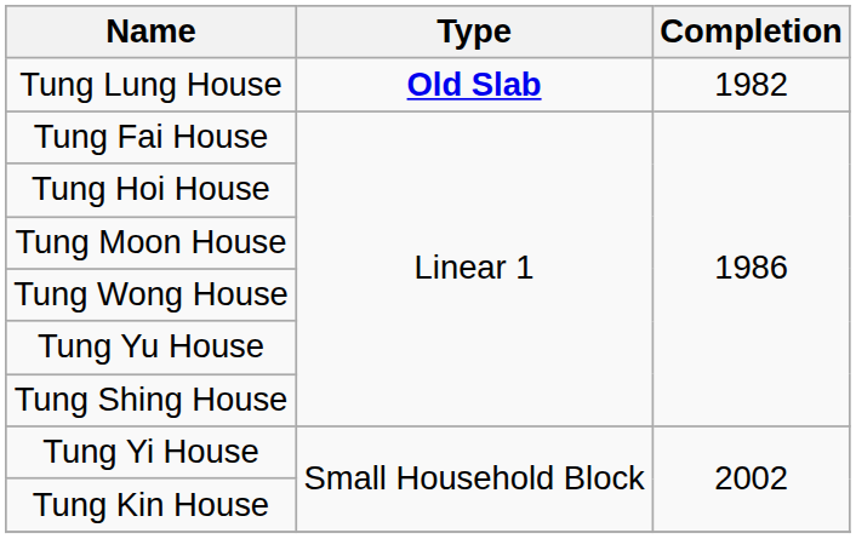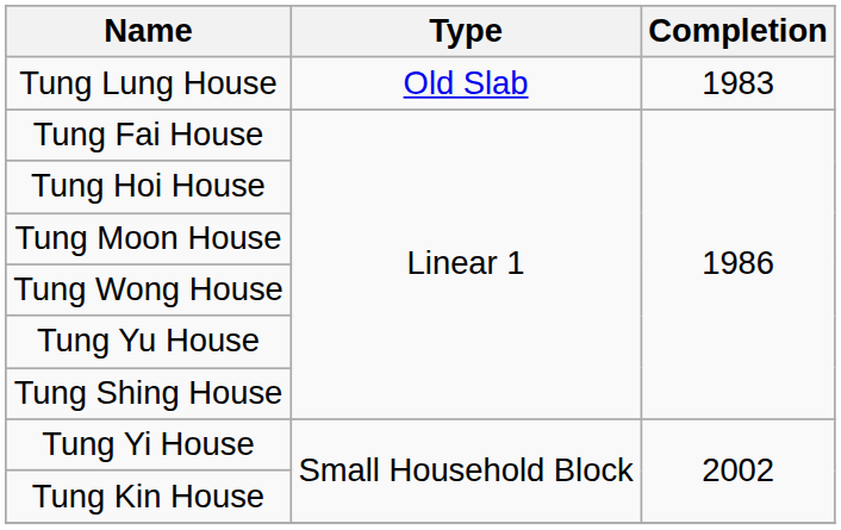Tung Lung House | Type: bold -> normal
Tung Lung House | Completion: 1982 -> 1983
